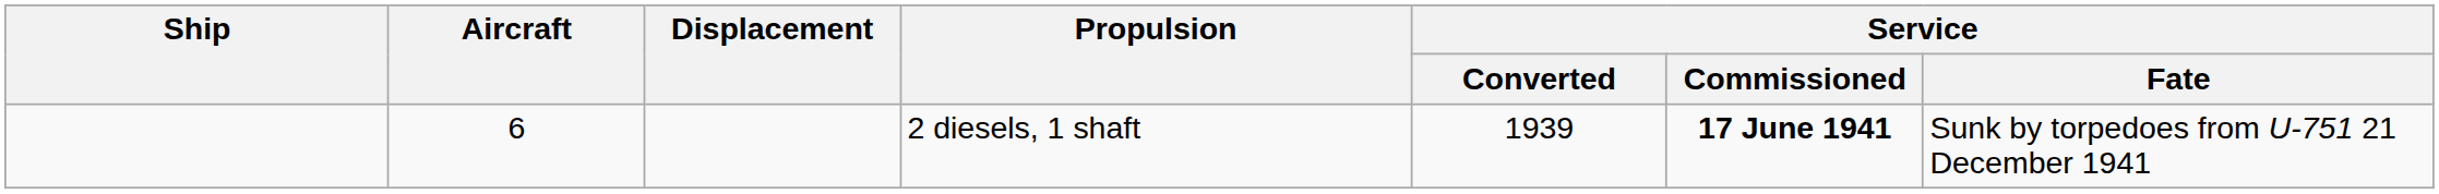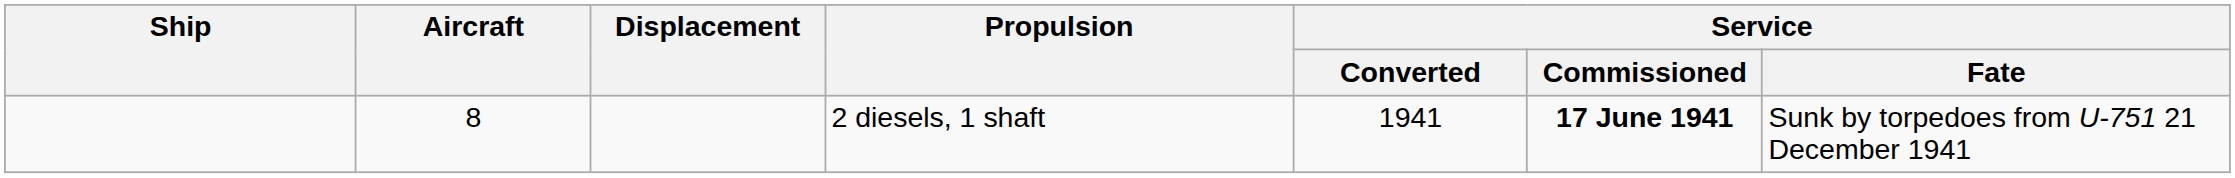2 diesels, 1 shaft | Aircraft: 6 -> 8
2 diesels, 1 shaft | Service / Converted: 1939 -> 1941
